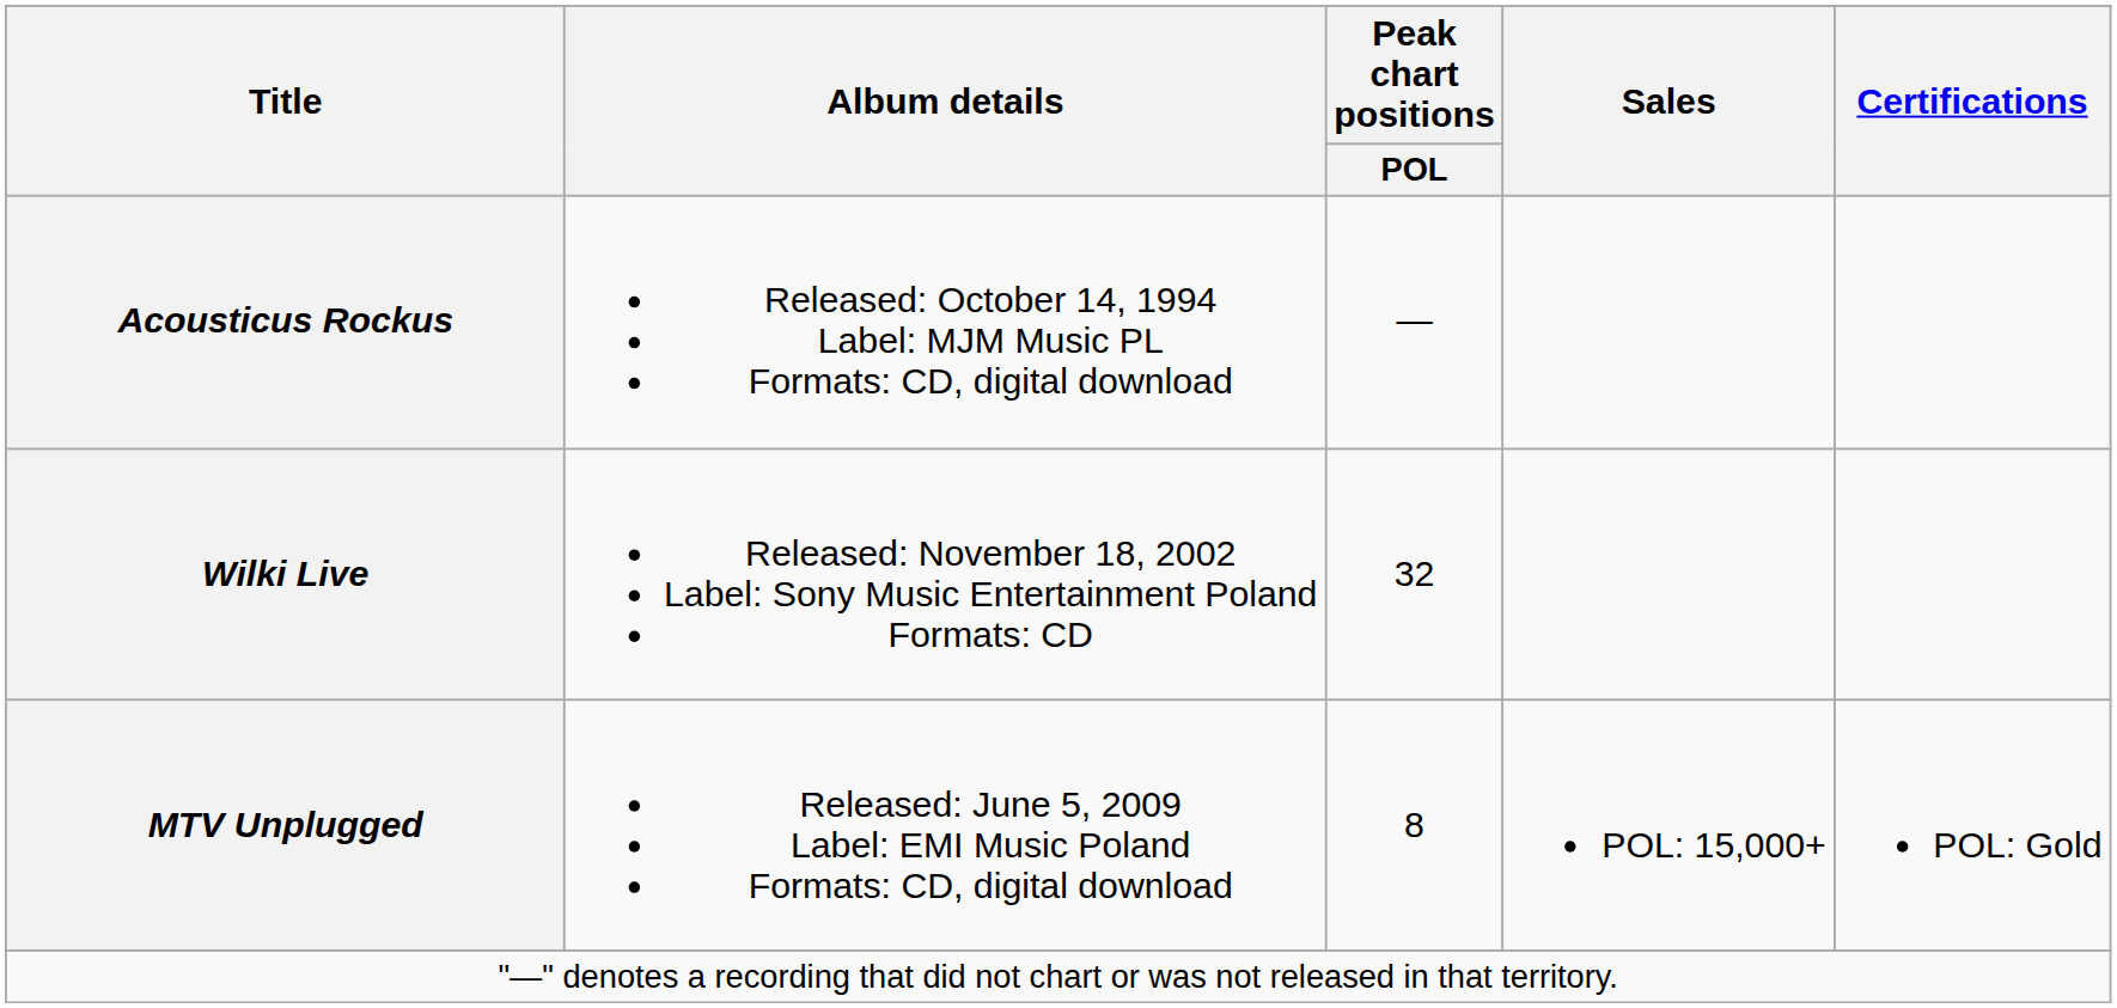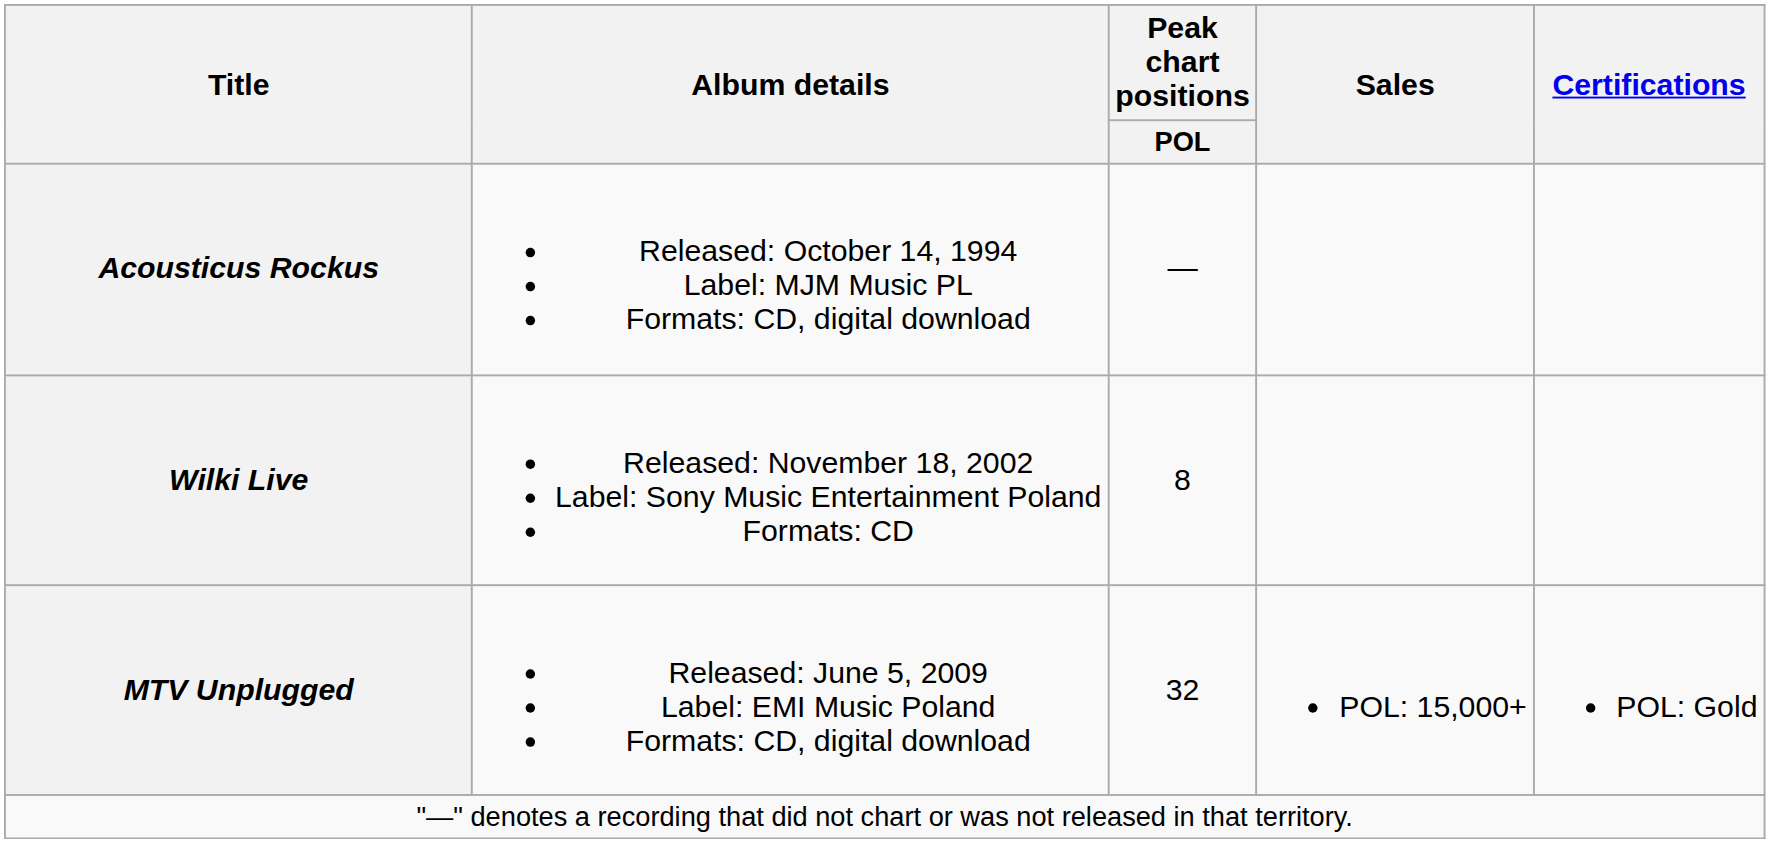Wilki Live | Peak chart positions / POL: 32 -> 8
MTV Unplugged | Peak chart positions / POL: 8 -> 32
